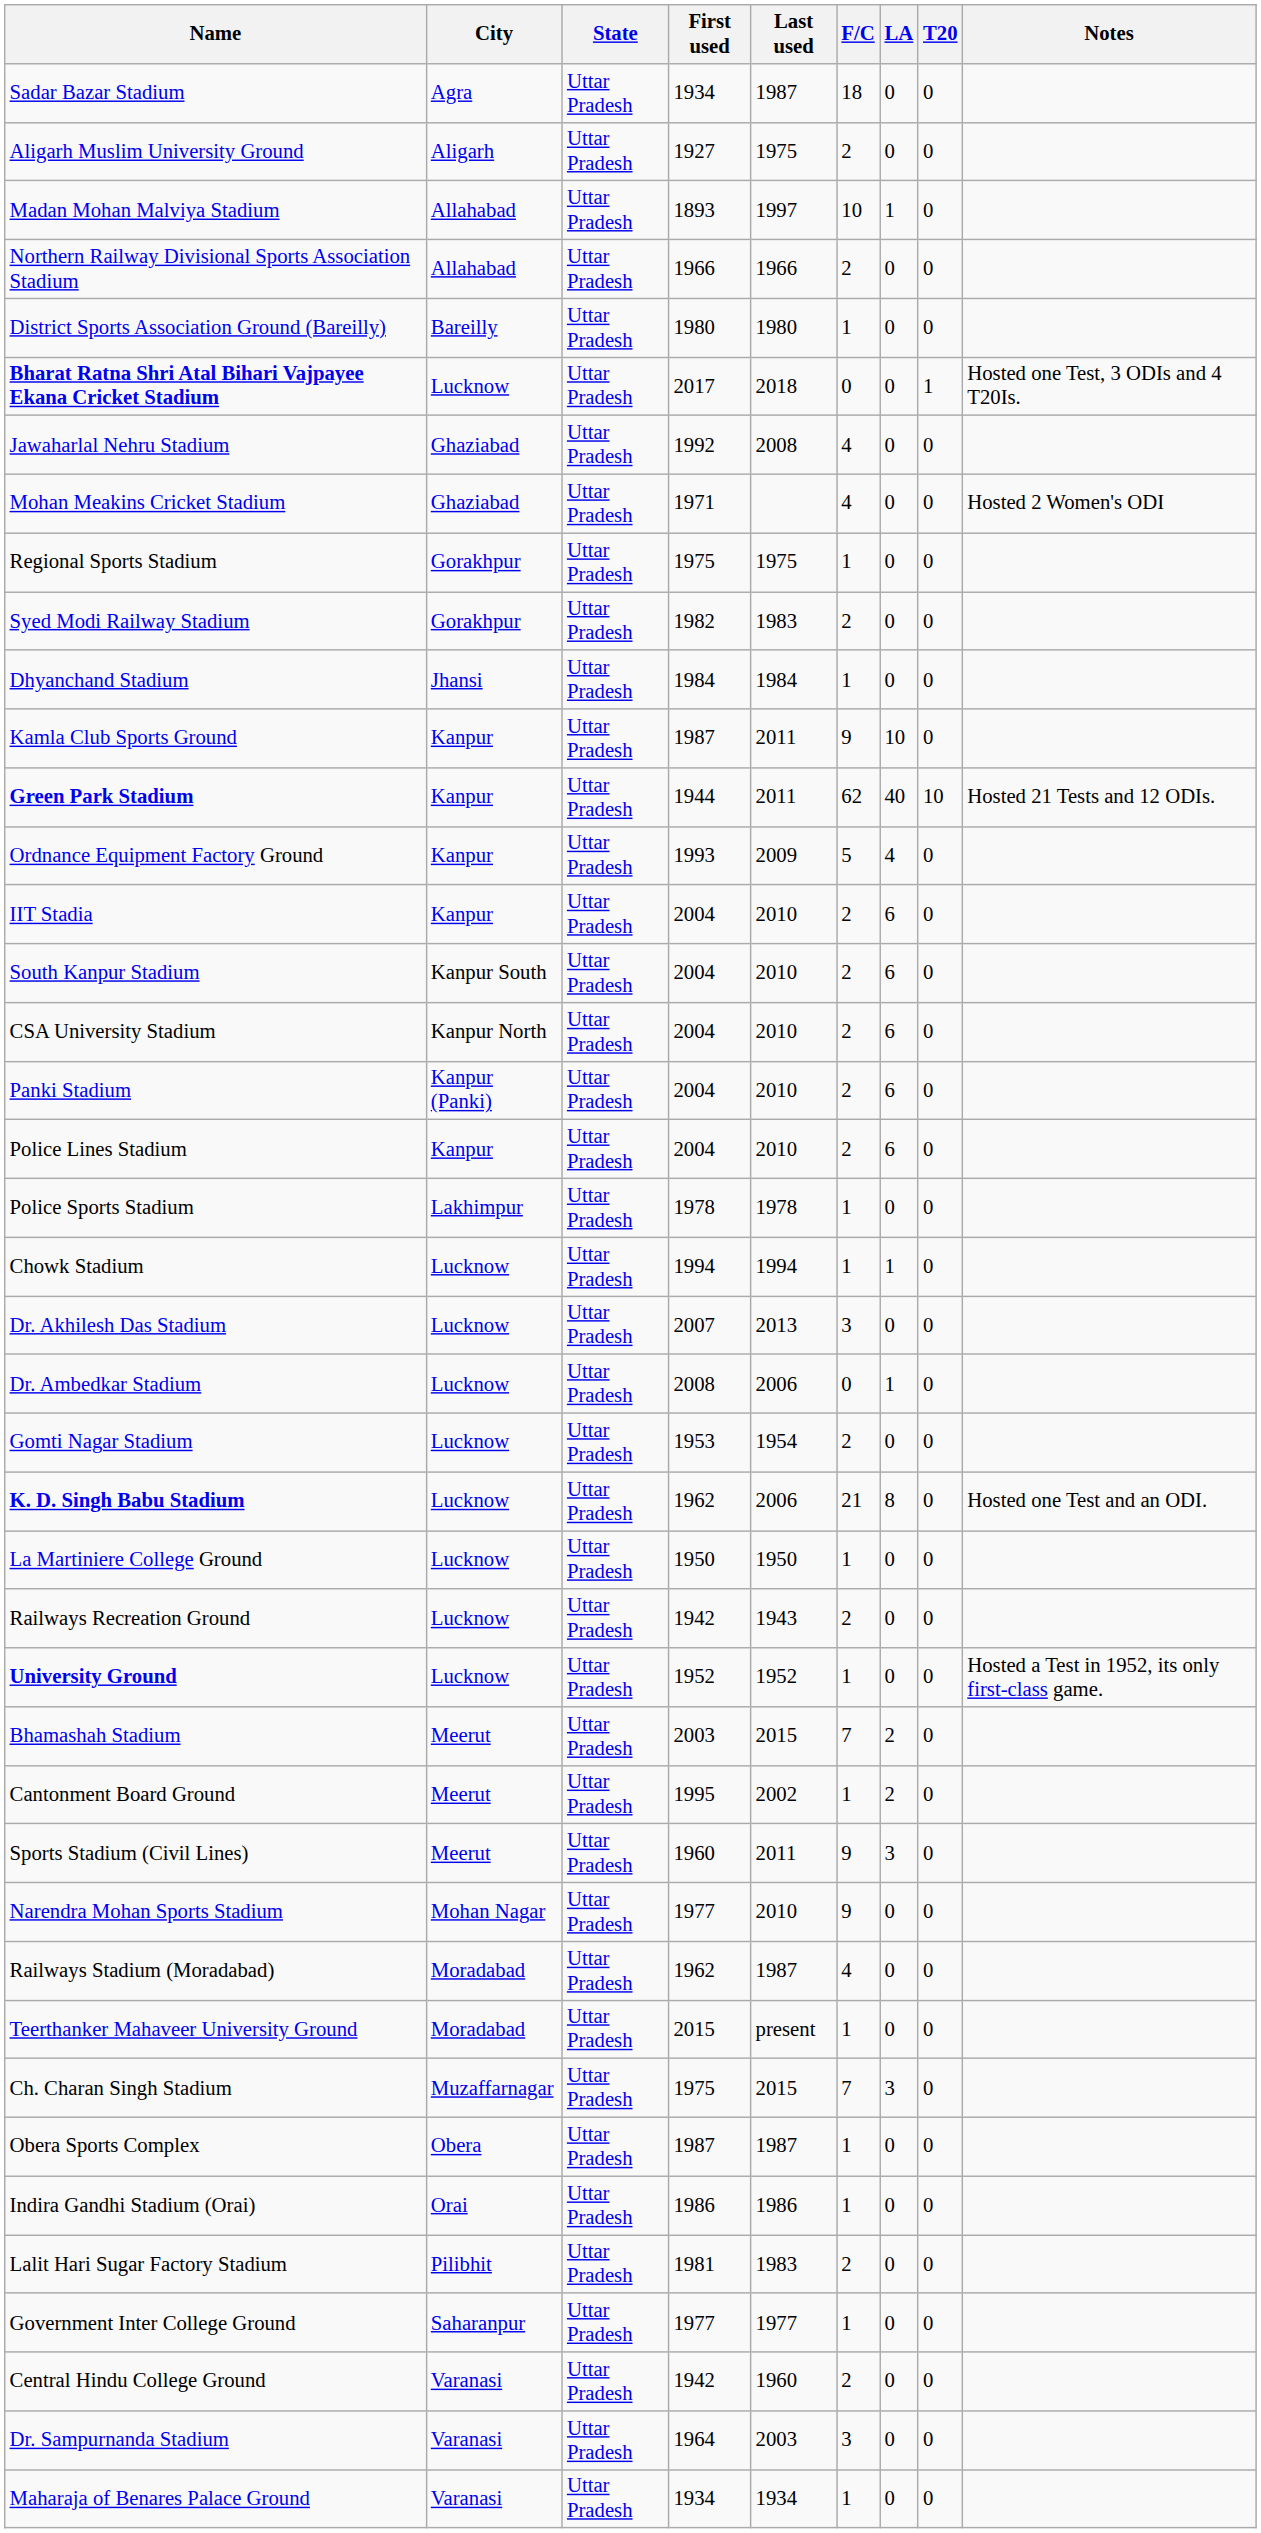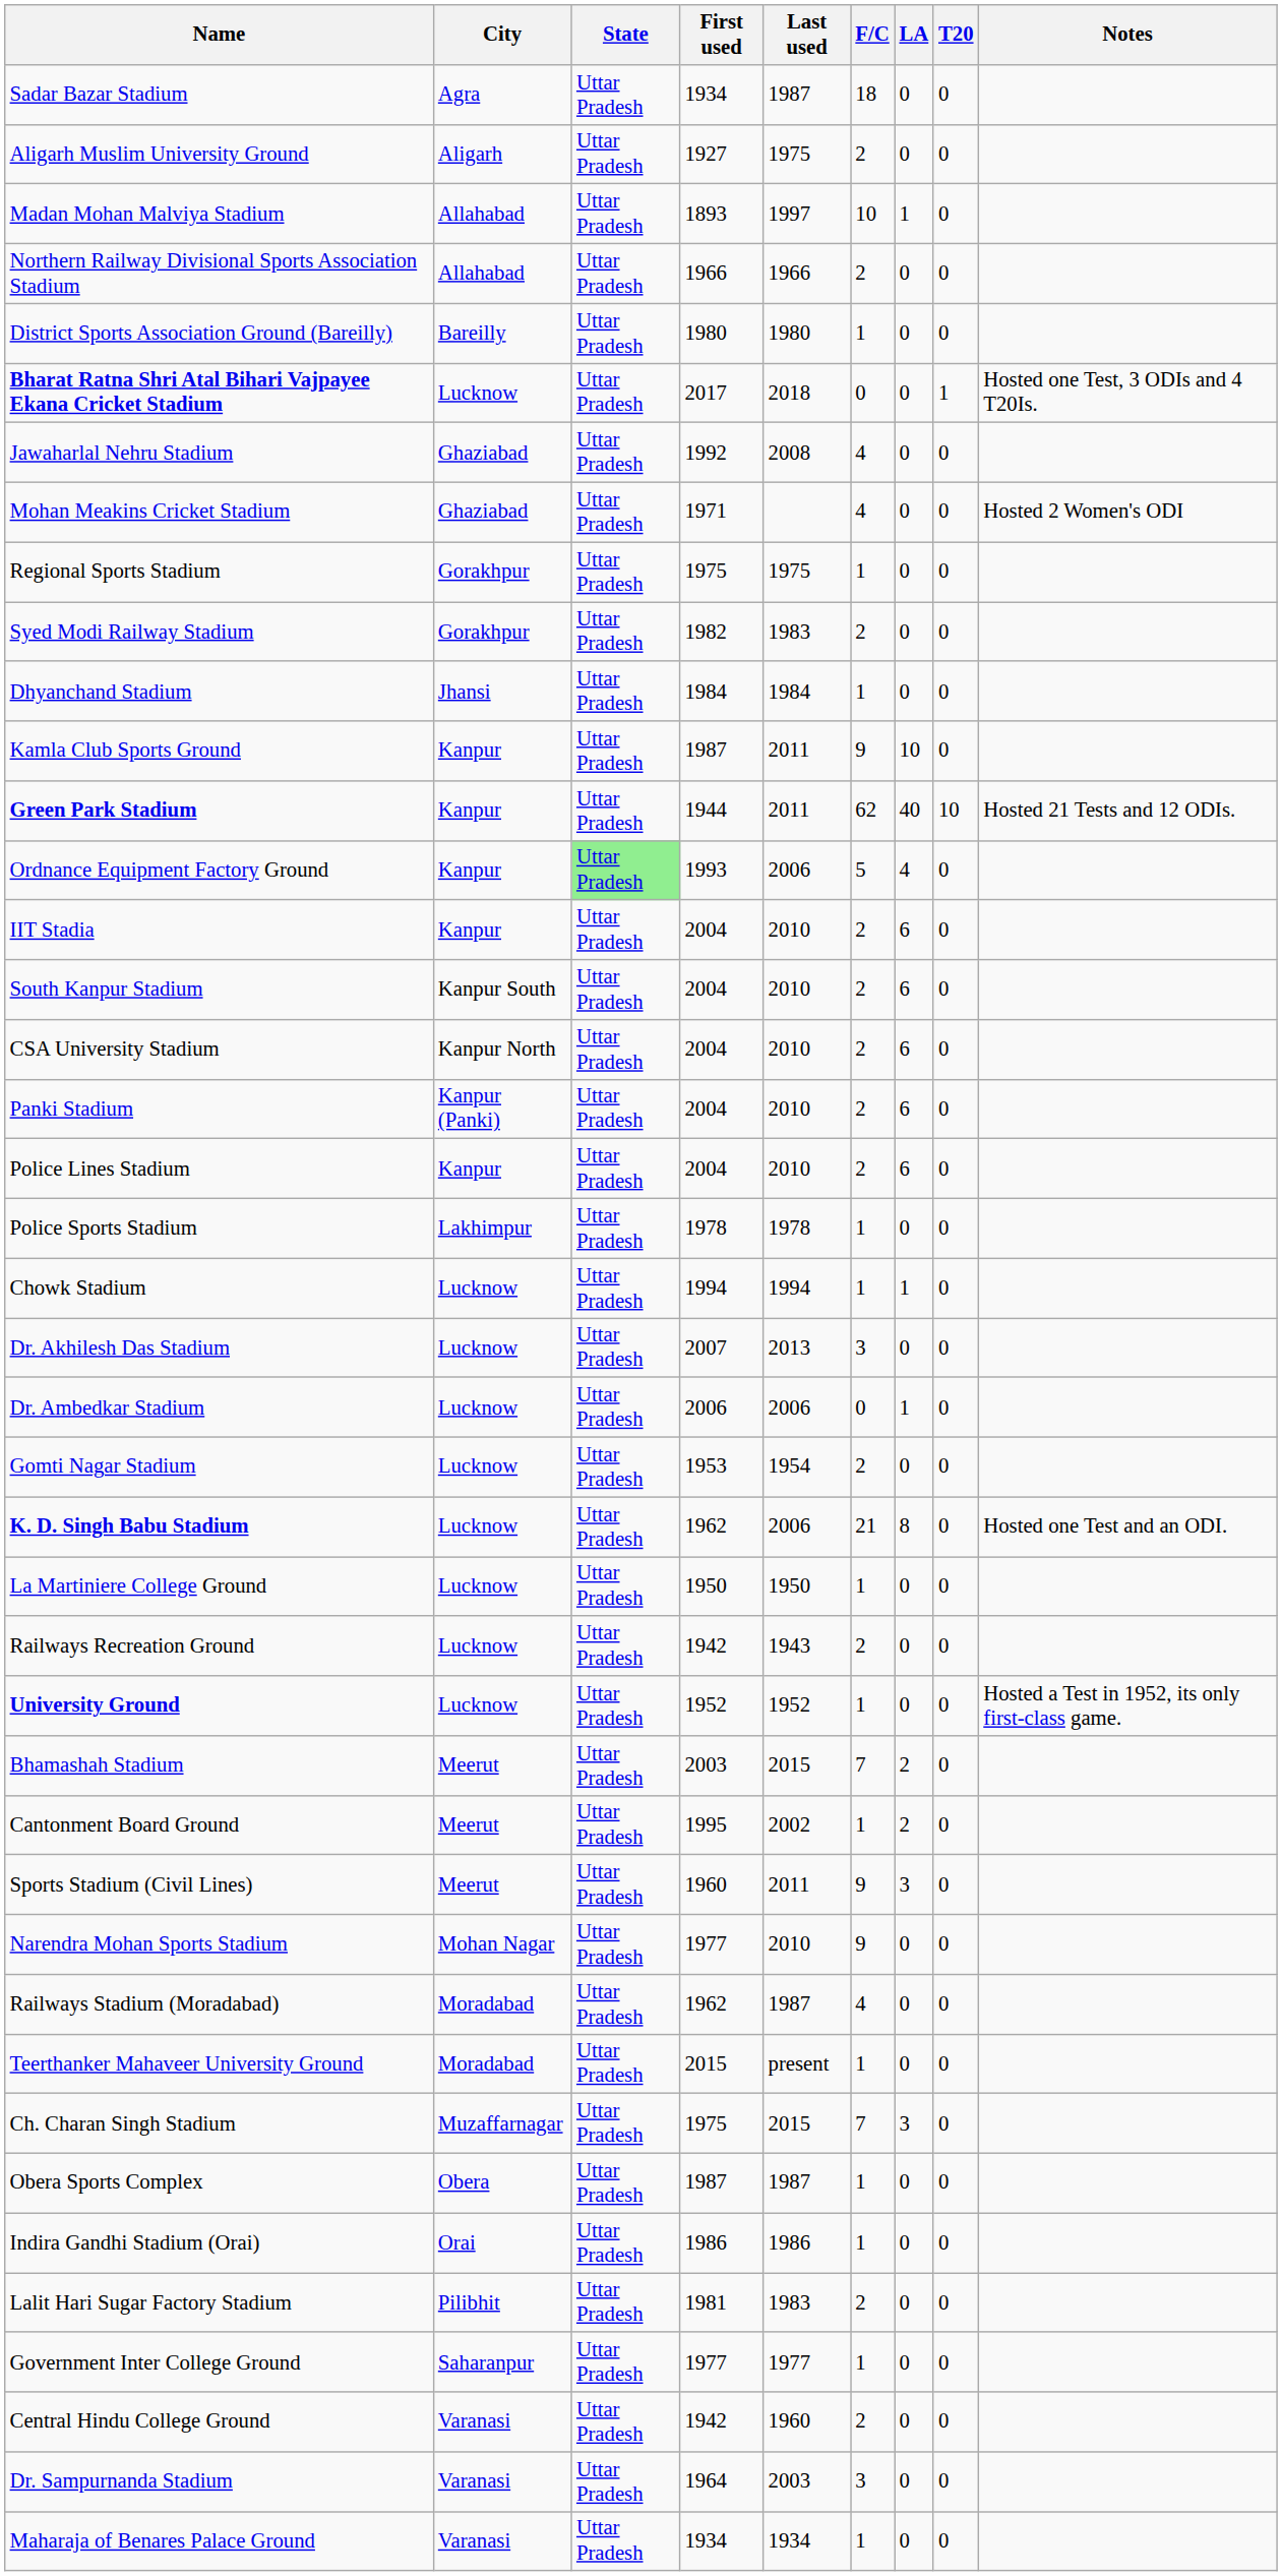Ordnance Equipment Factory Ground | State: no background -> lightgreen background
Ordnance Equipment Factory Ground | Last used: 2009 -> 2006
Dr. Ambedkar Stadium | First used: 2008 -> 2006
